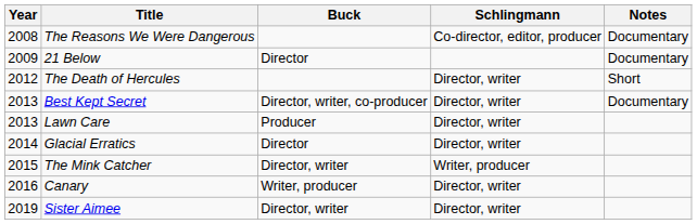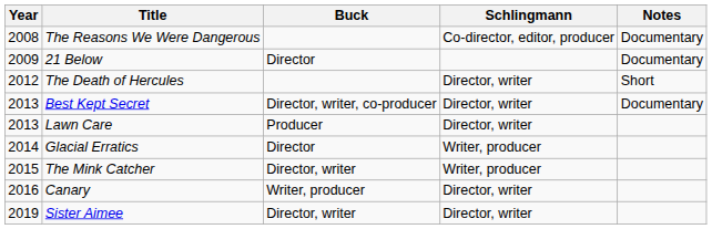Glacial Erratics | Schlingmann: Director, writer -> Writer, producer
